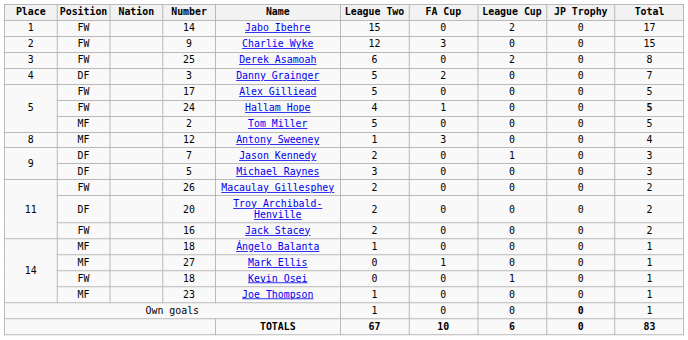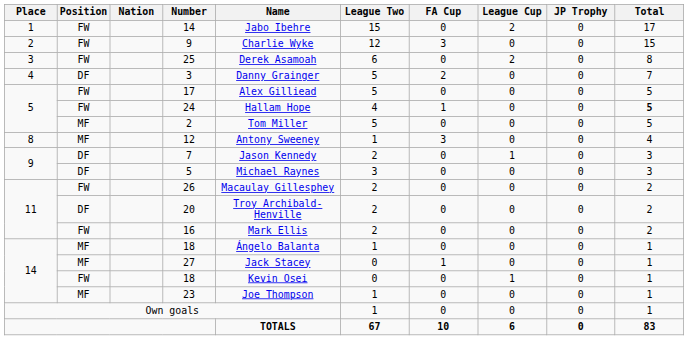16 | Name: Jack Stacey -> Mark Ellis
27 | Name: Mark Ellis -> Jack Stacey
Own goals | JP Trophy: bold -> normal
